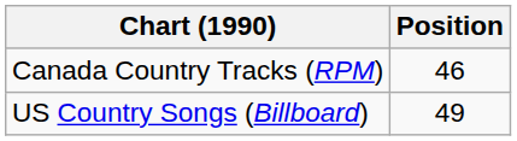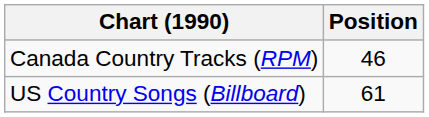US Country Songs (Billboard) | Position: 49 -> 61
